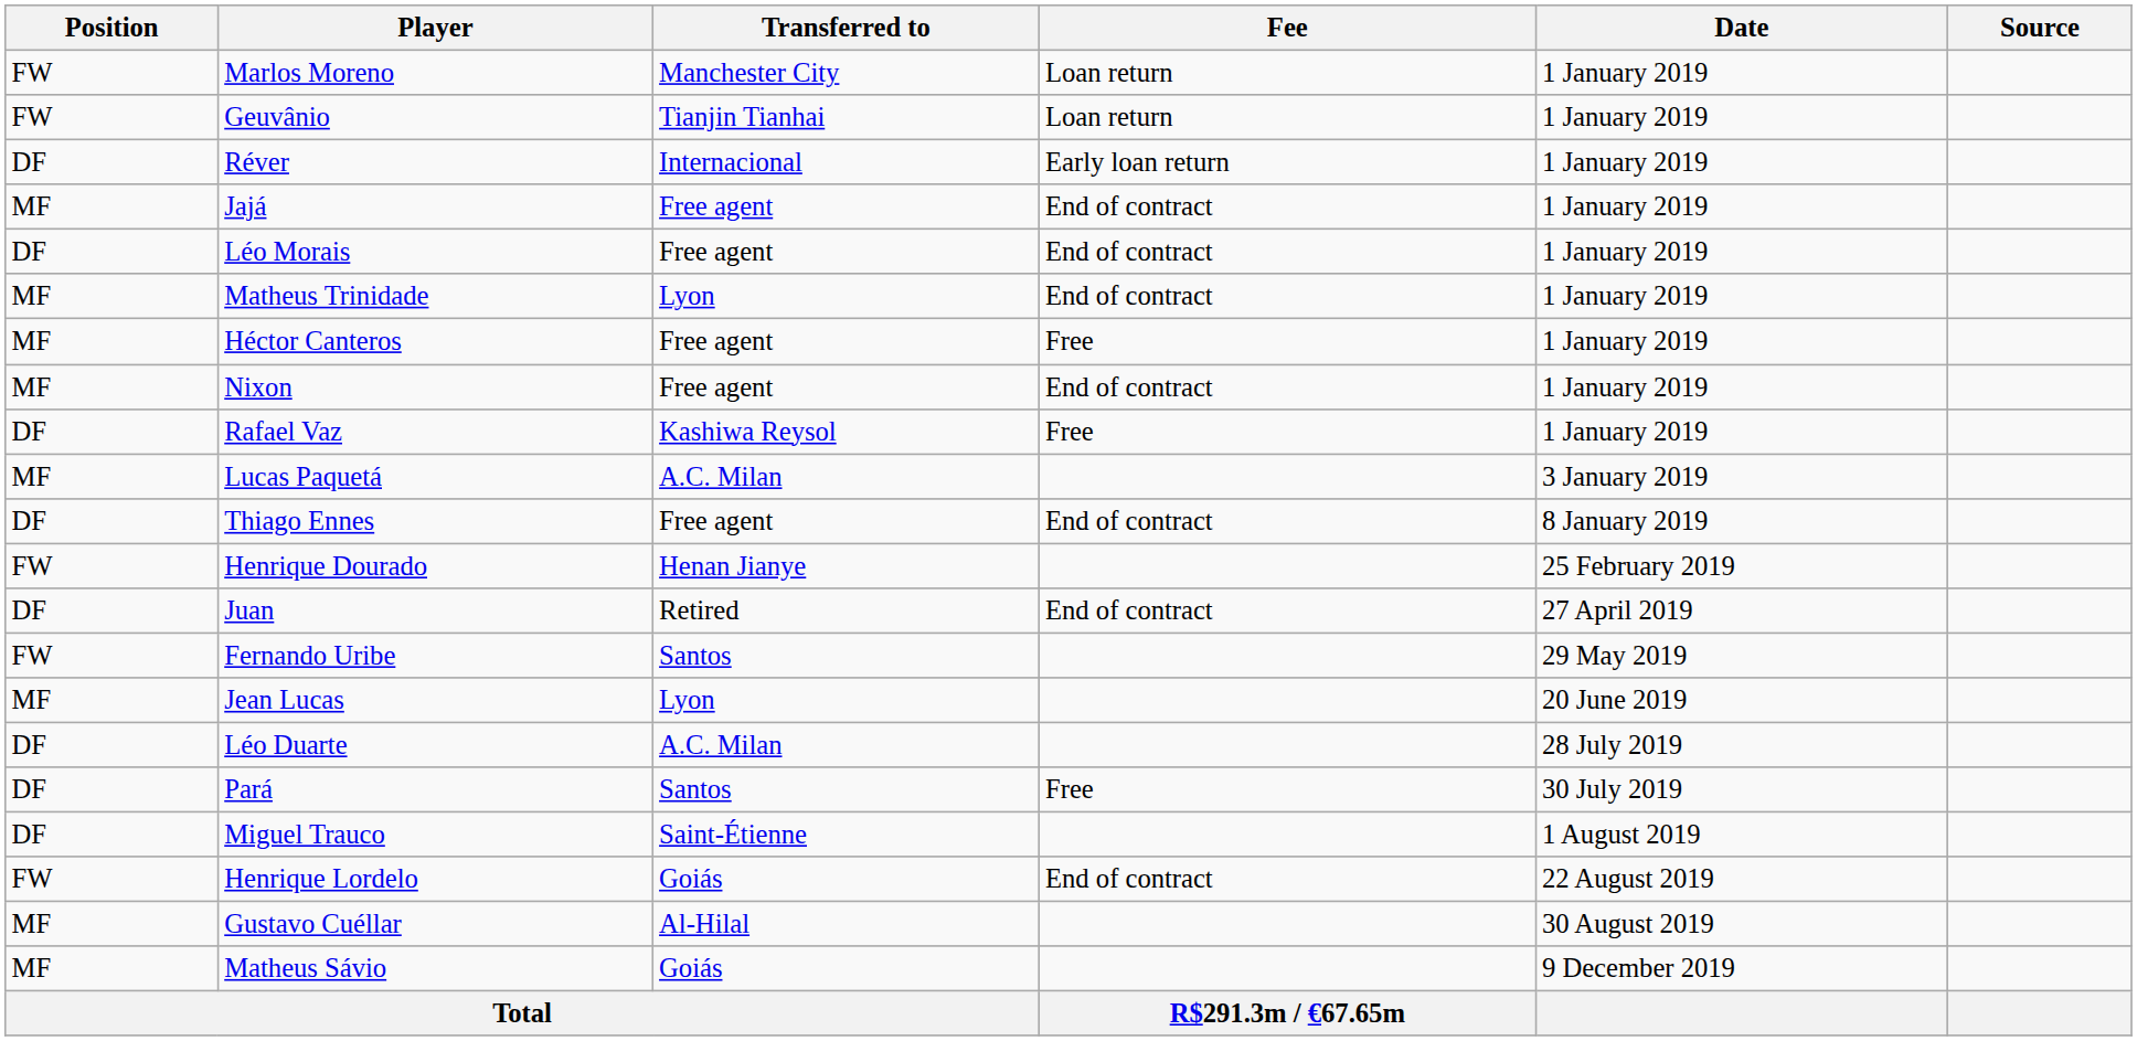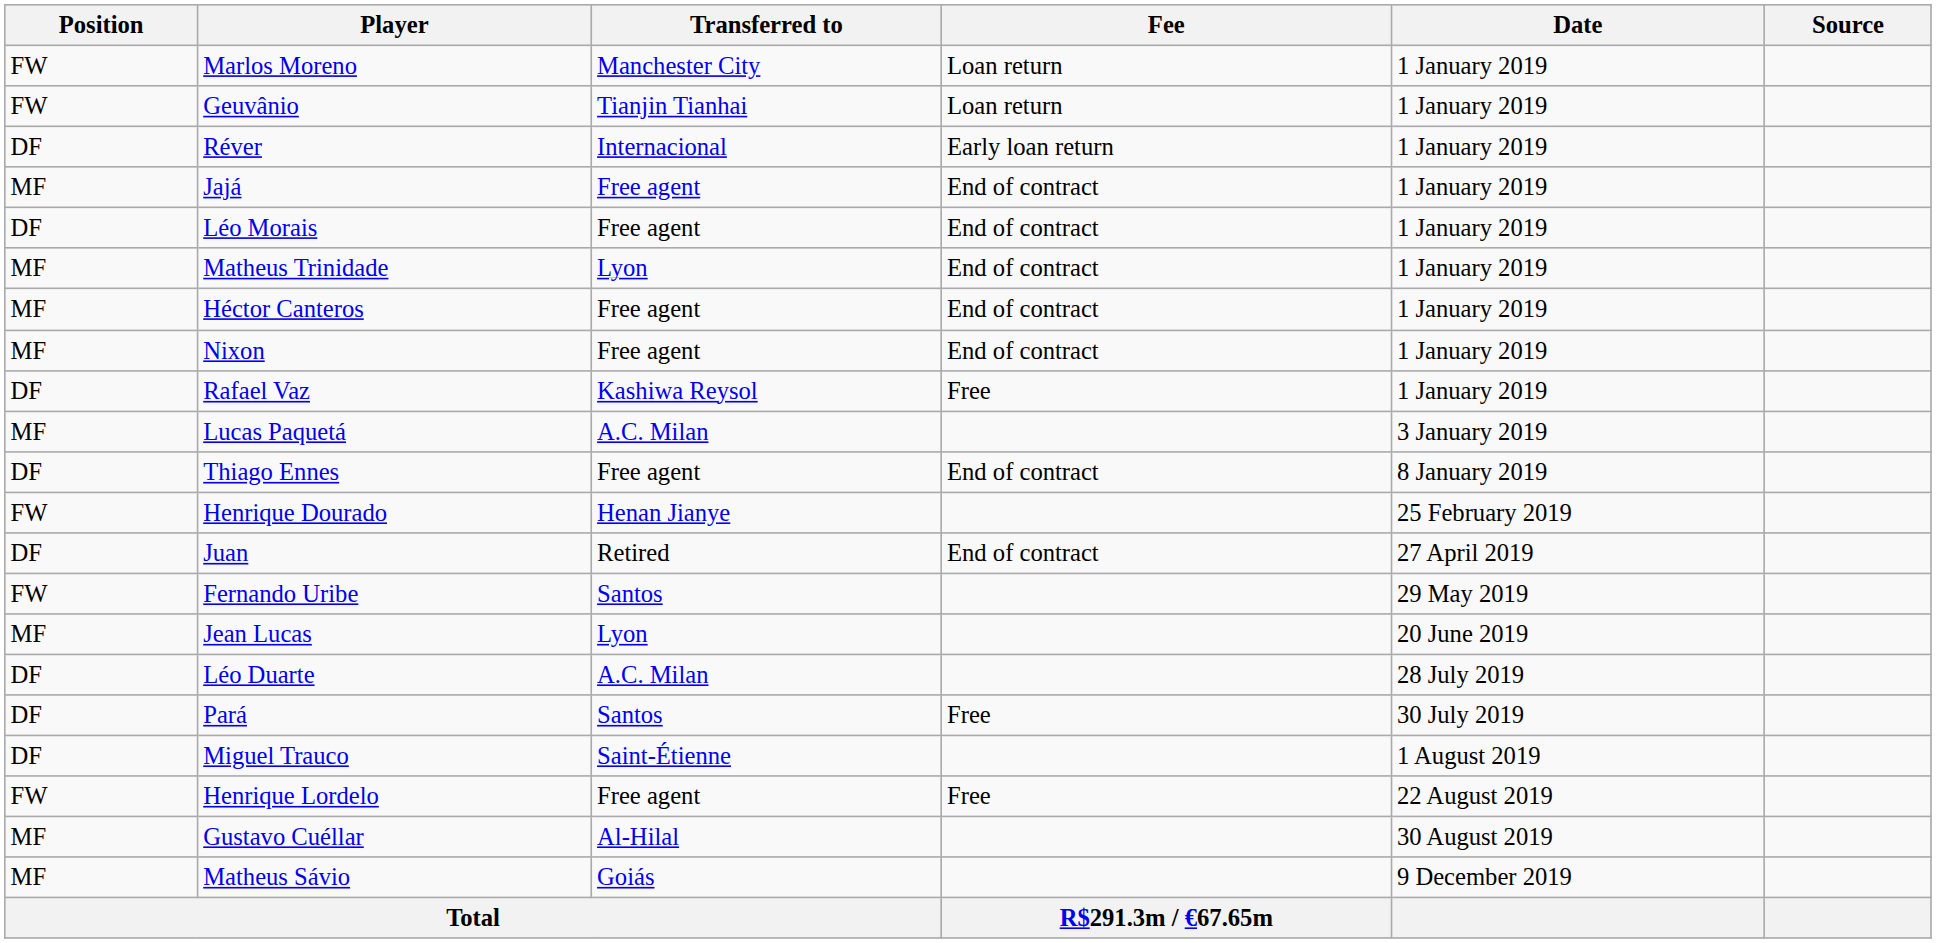Héctor Canteros | Fee: Free -> End of contract
Henrique Lordelo | Transferred to: Goiás -> Free agent
Henrique Lordelo | Fee: End of contract -> Free
